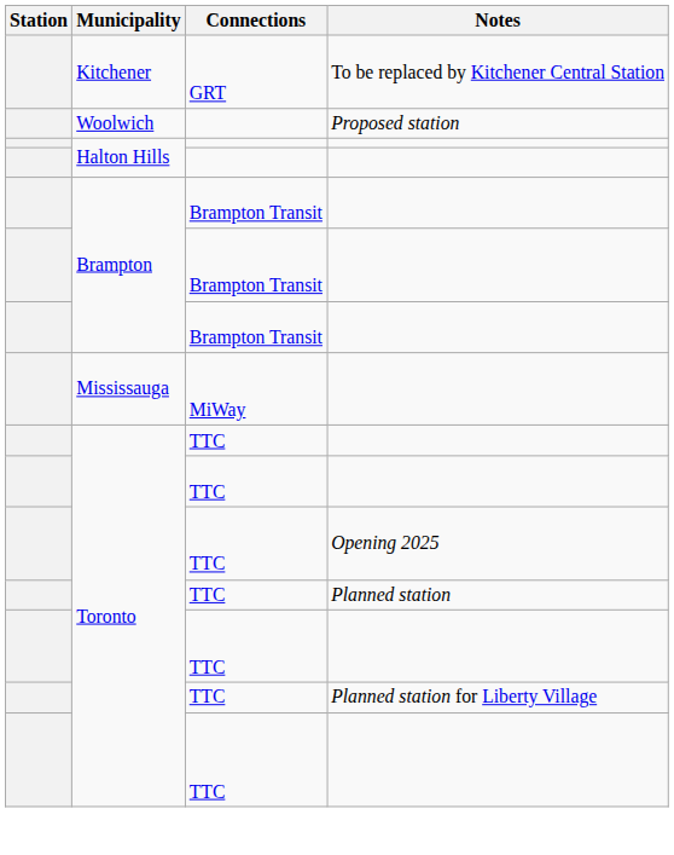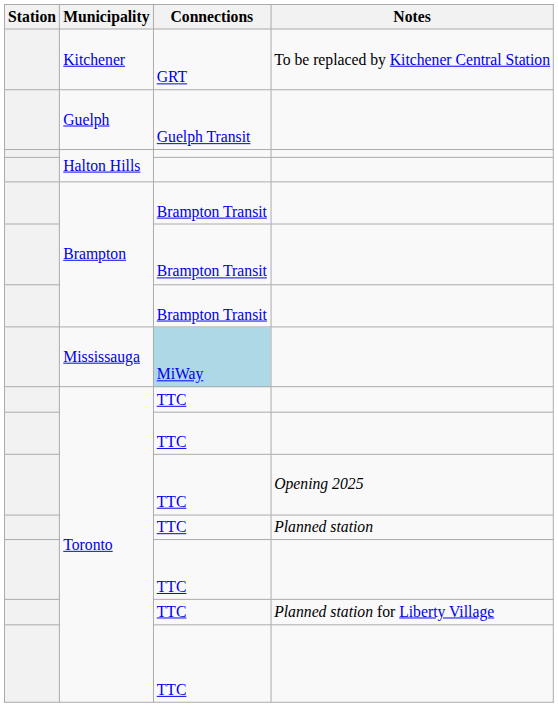- row: Woolwich | Proposed station
+ row: Guelph | Guelph Transit
Mississauga | Connections: no background -> lightblue background
